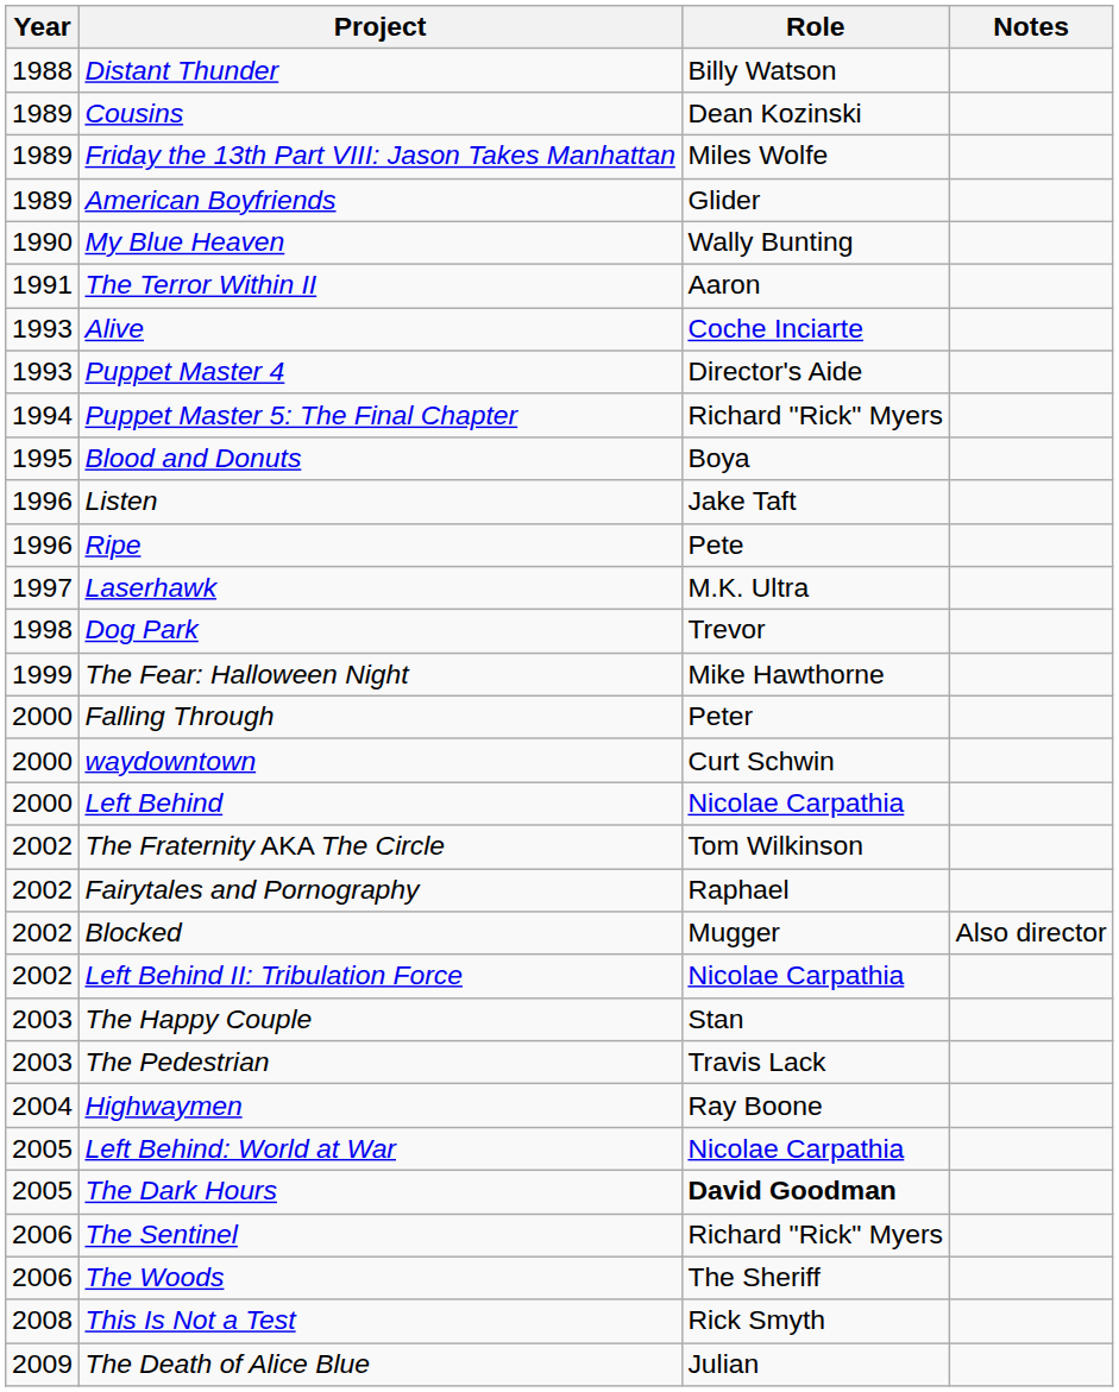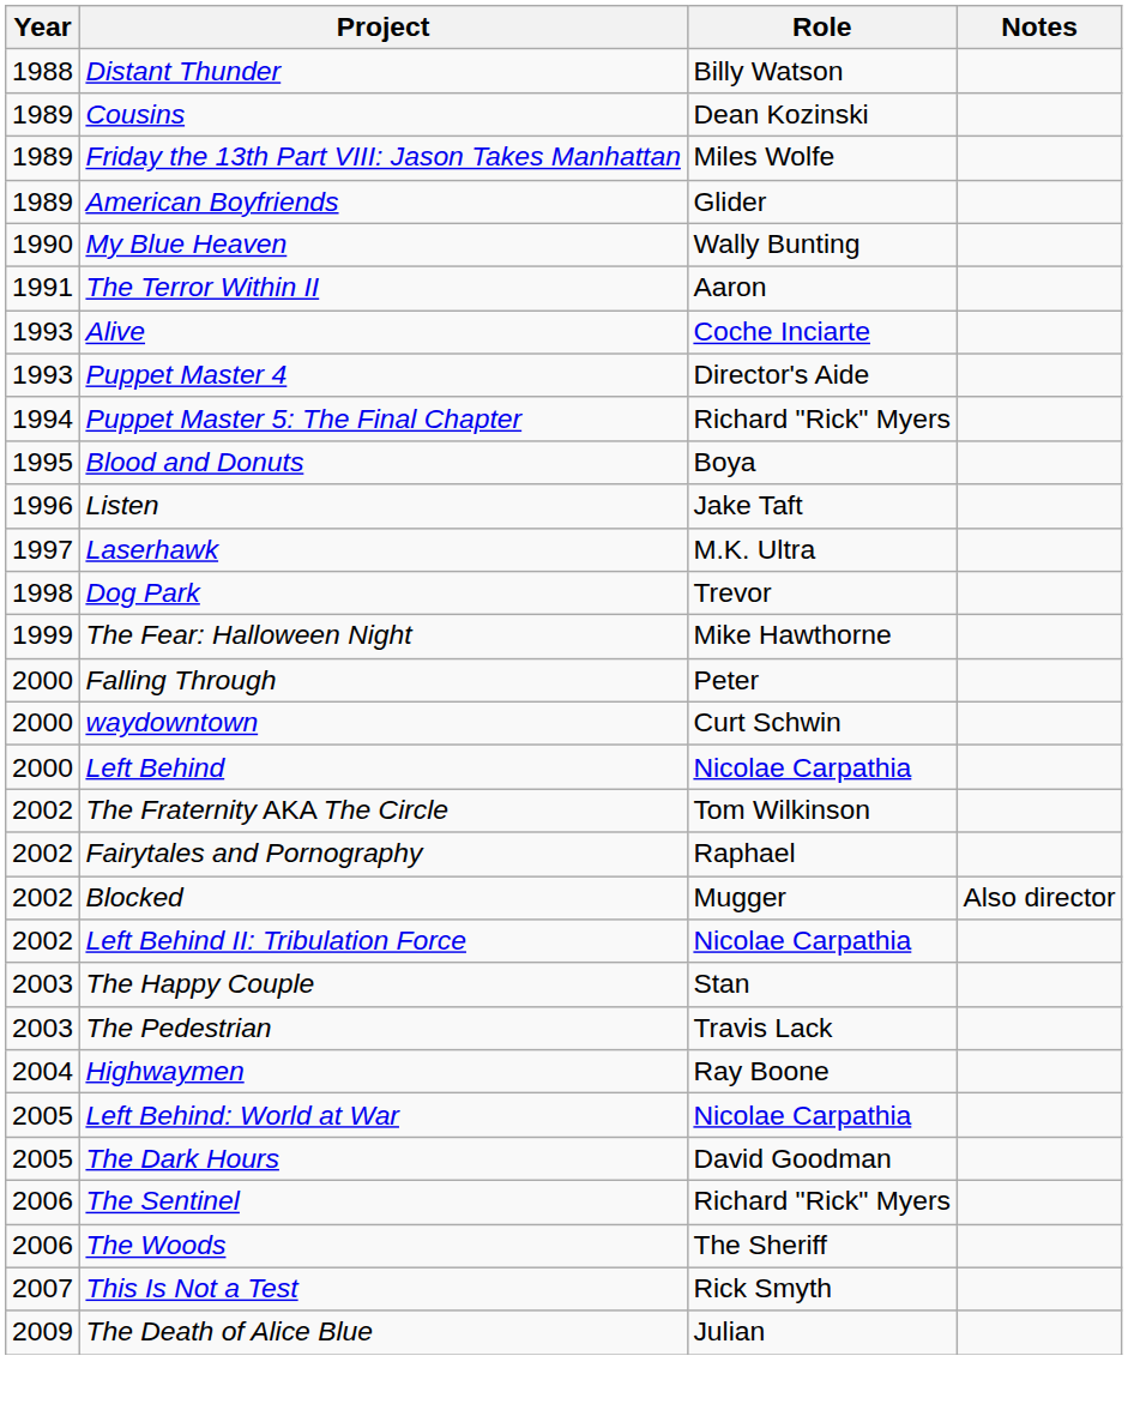- row: 1996 | Ripe | Pete
The Dark Hours | Role: bold -> normal
This Is Not a Test | Year: 2008 -> 2007
